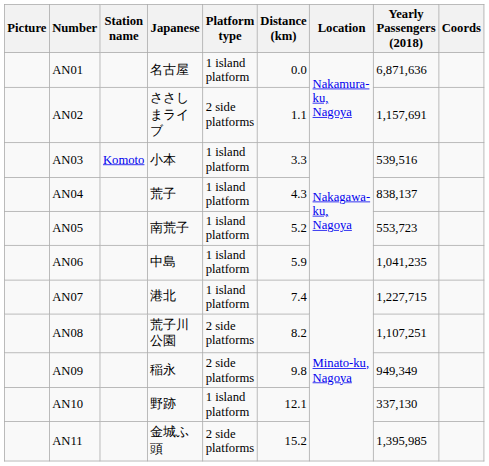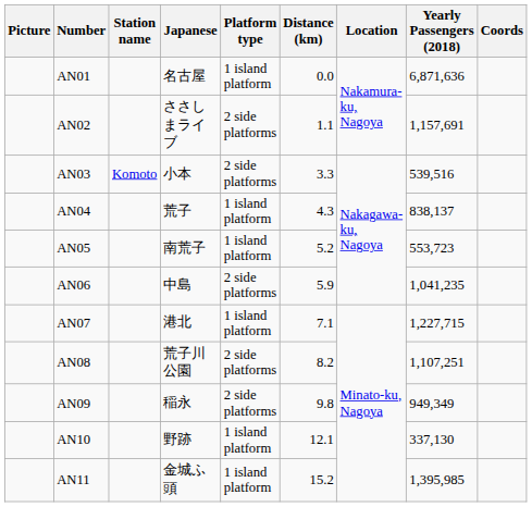AN03 | Platform type: 1 island platform -> 2 side platforms
AN06 | Platform type: 1 island platform -> 2 side platforms
AN07 | Distance (km): 7.4 -> 7.1
AN11 | Platform type: 2 side platforms -> 1 island platform
